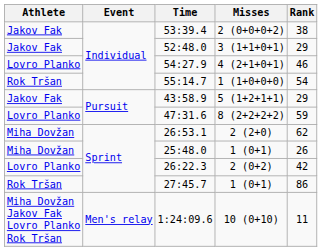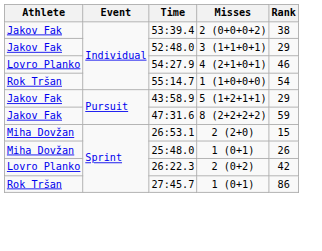47:31.6 | Athlete: Lovro Planko -> Jakov Fak
26:53.1 | Rank: 62 -> 15
- row: Miha Dovžan Jakov Fak Lovro Planko Rok Tršan | Men's relay | 1:24:09.6 | 10 (0+10) | 11
